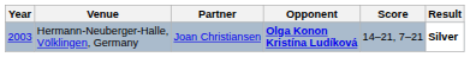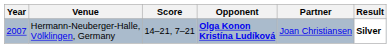columns swapped: Partner <-> Score
Hermann-Neuberger-Halle, Völklingen, Germany | Year: 2003 -> 2007
